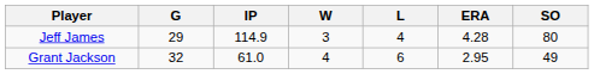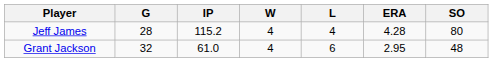Jeff James | G: 29 -> 28
Jeff James | IP: 114.9 -> 115.2
Jeff James | W: 3 -> 4
Grant Jackson | SO: 49 -> 48
